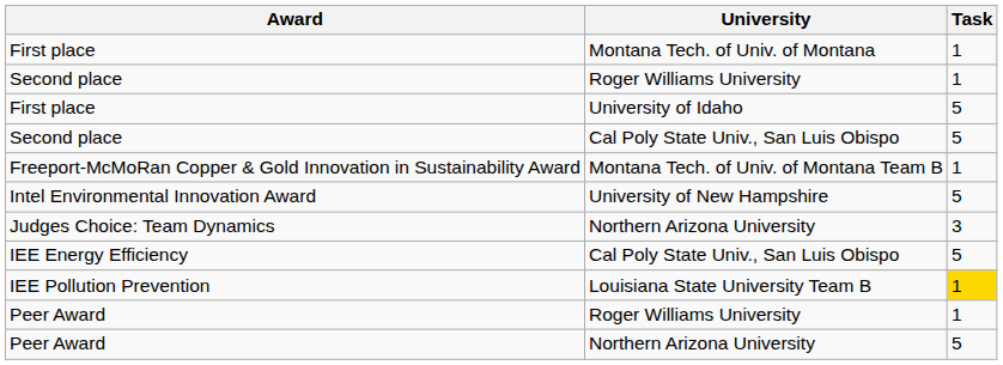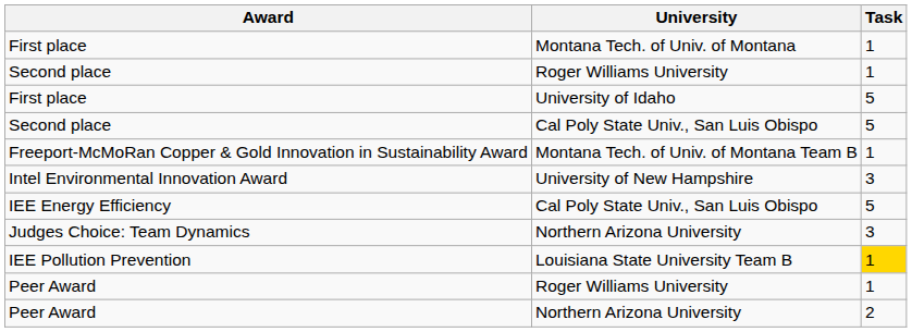Intel Environmental Innovation Award | Task: 5 -> 3
rows swapped: Judges Choice: Team Dynamics <-> IEE Energy Efficiency
Peer Award / Northern Arizona University | Task: 5 -> 2
